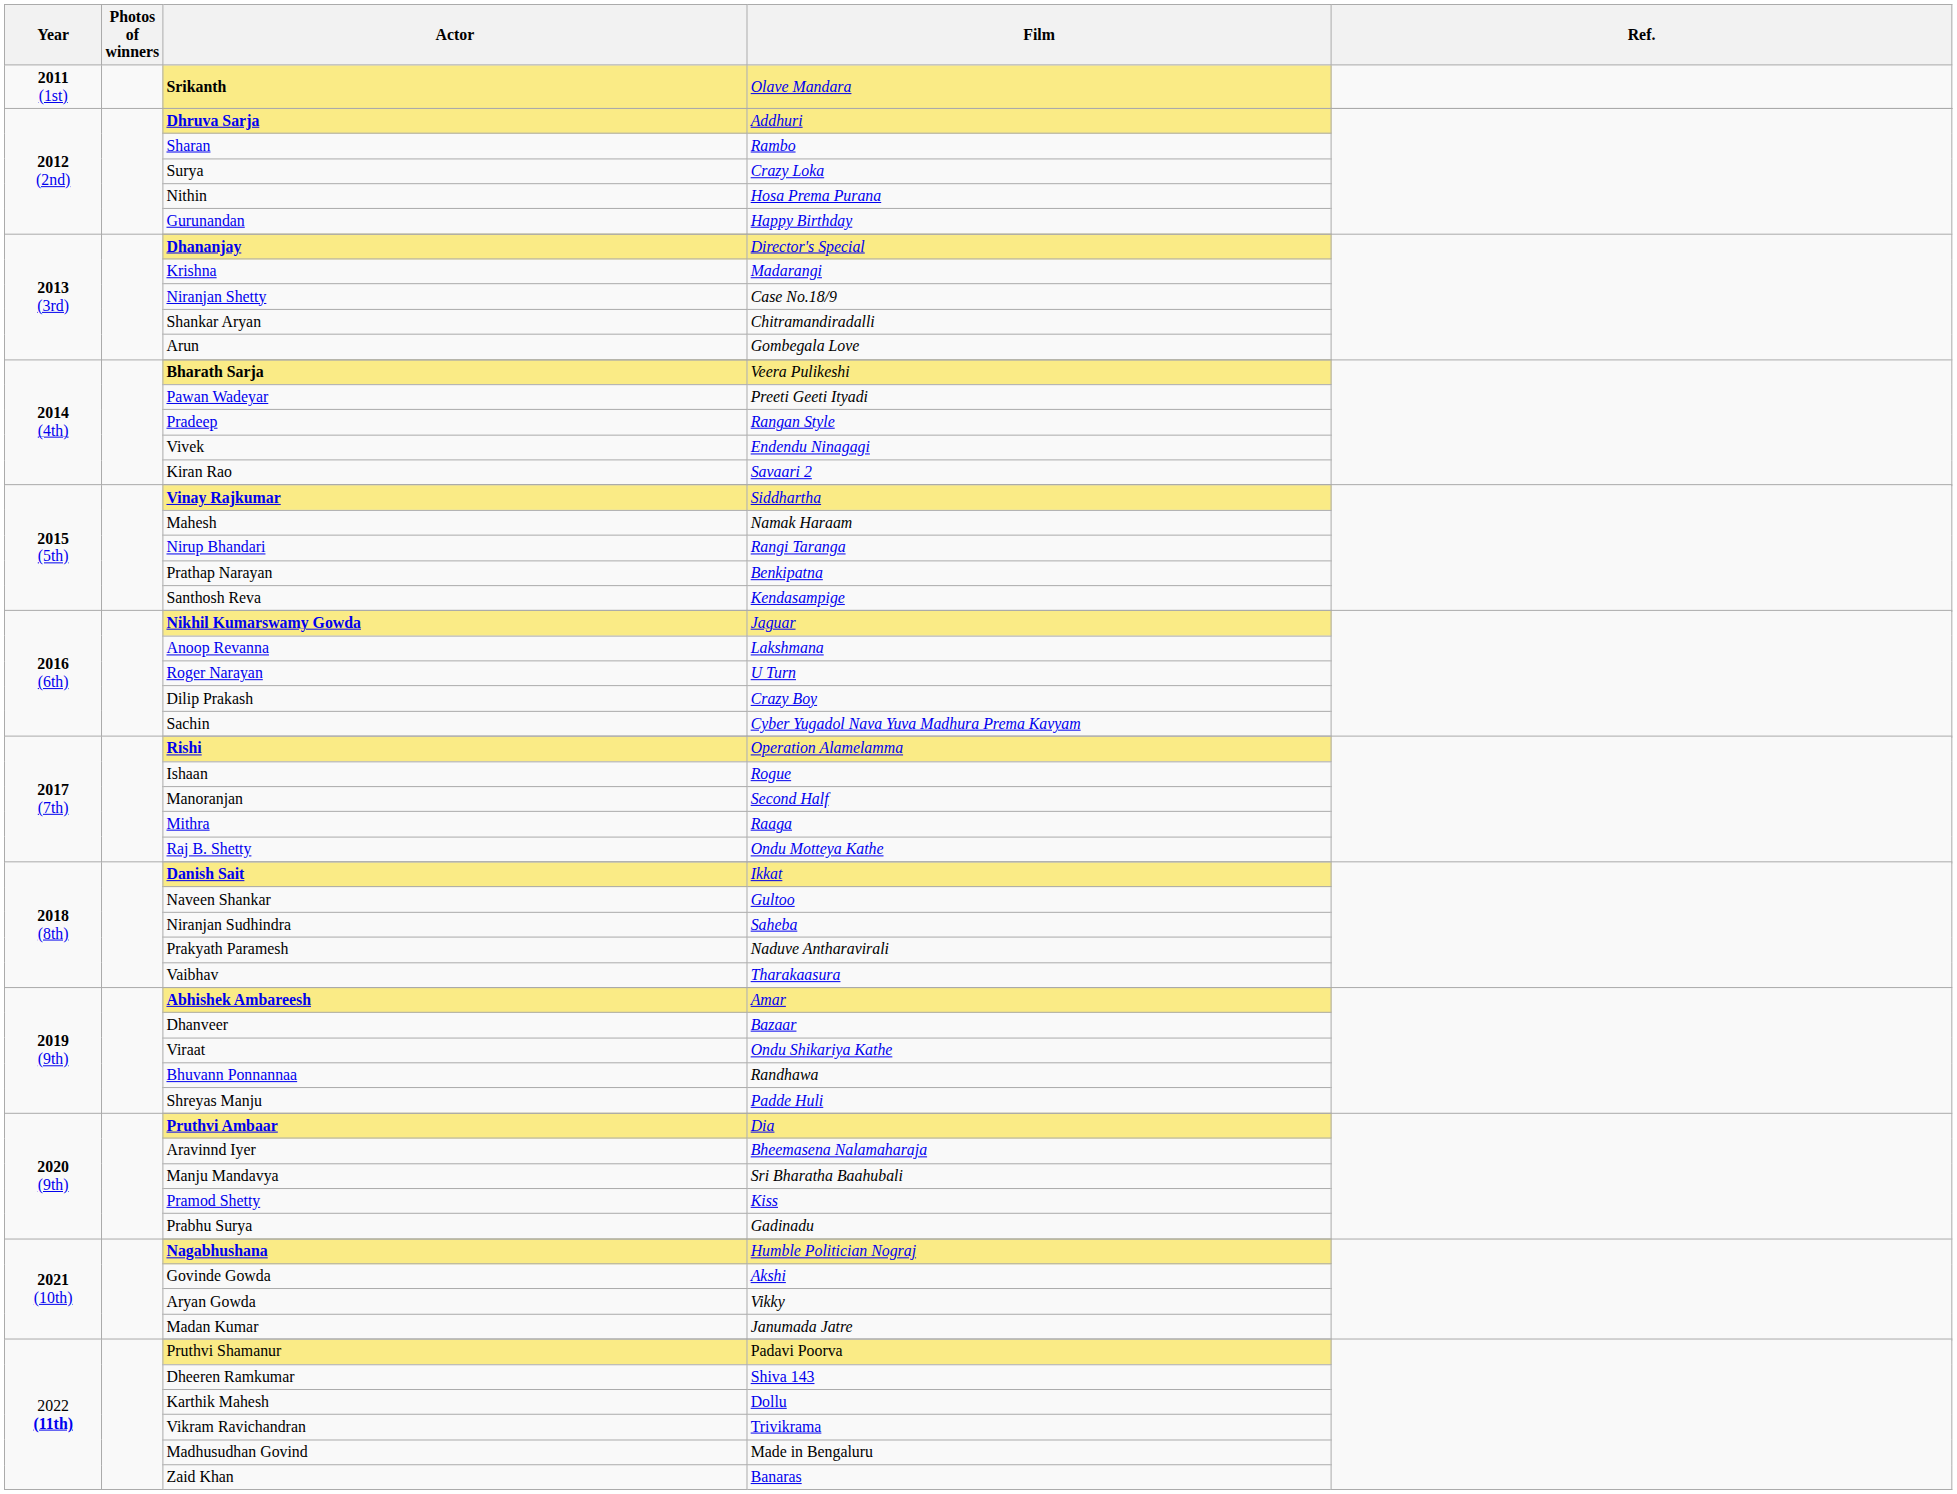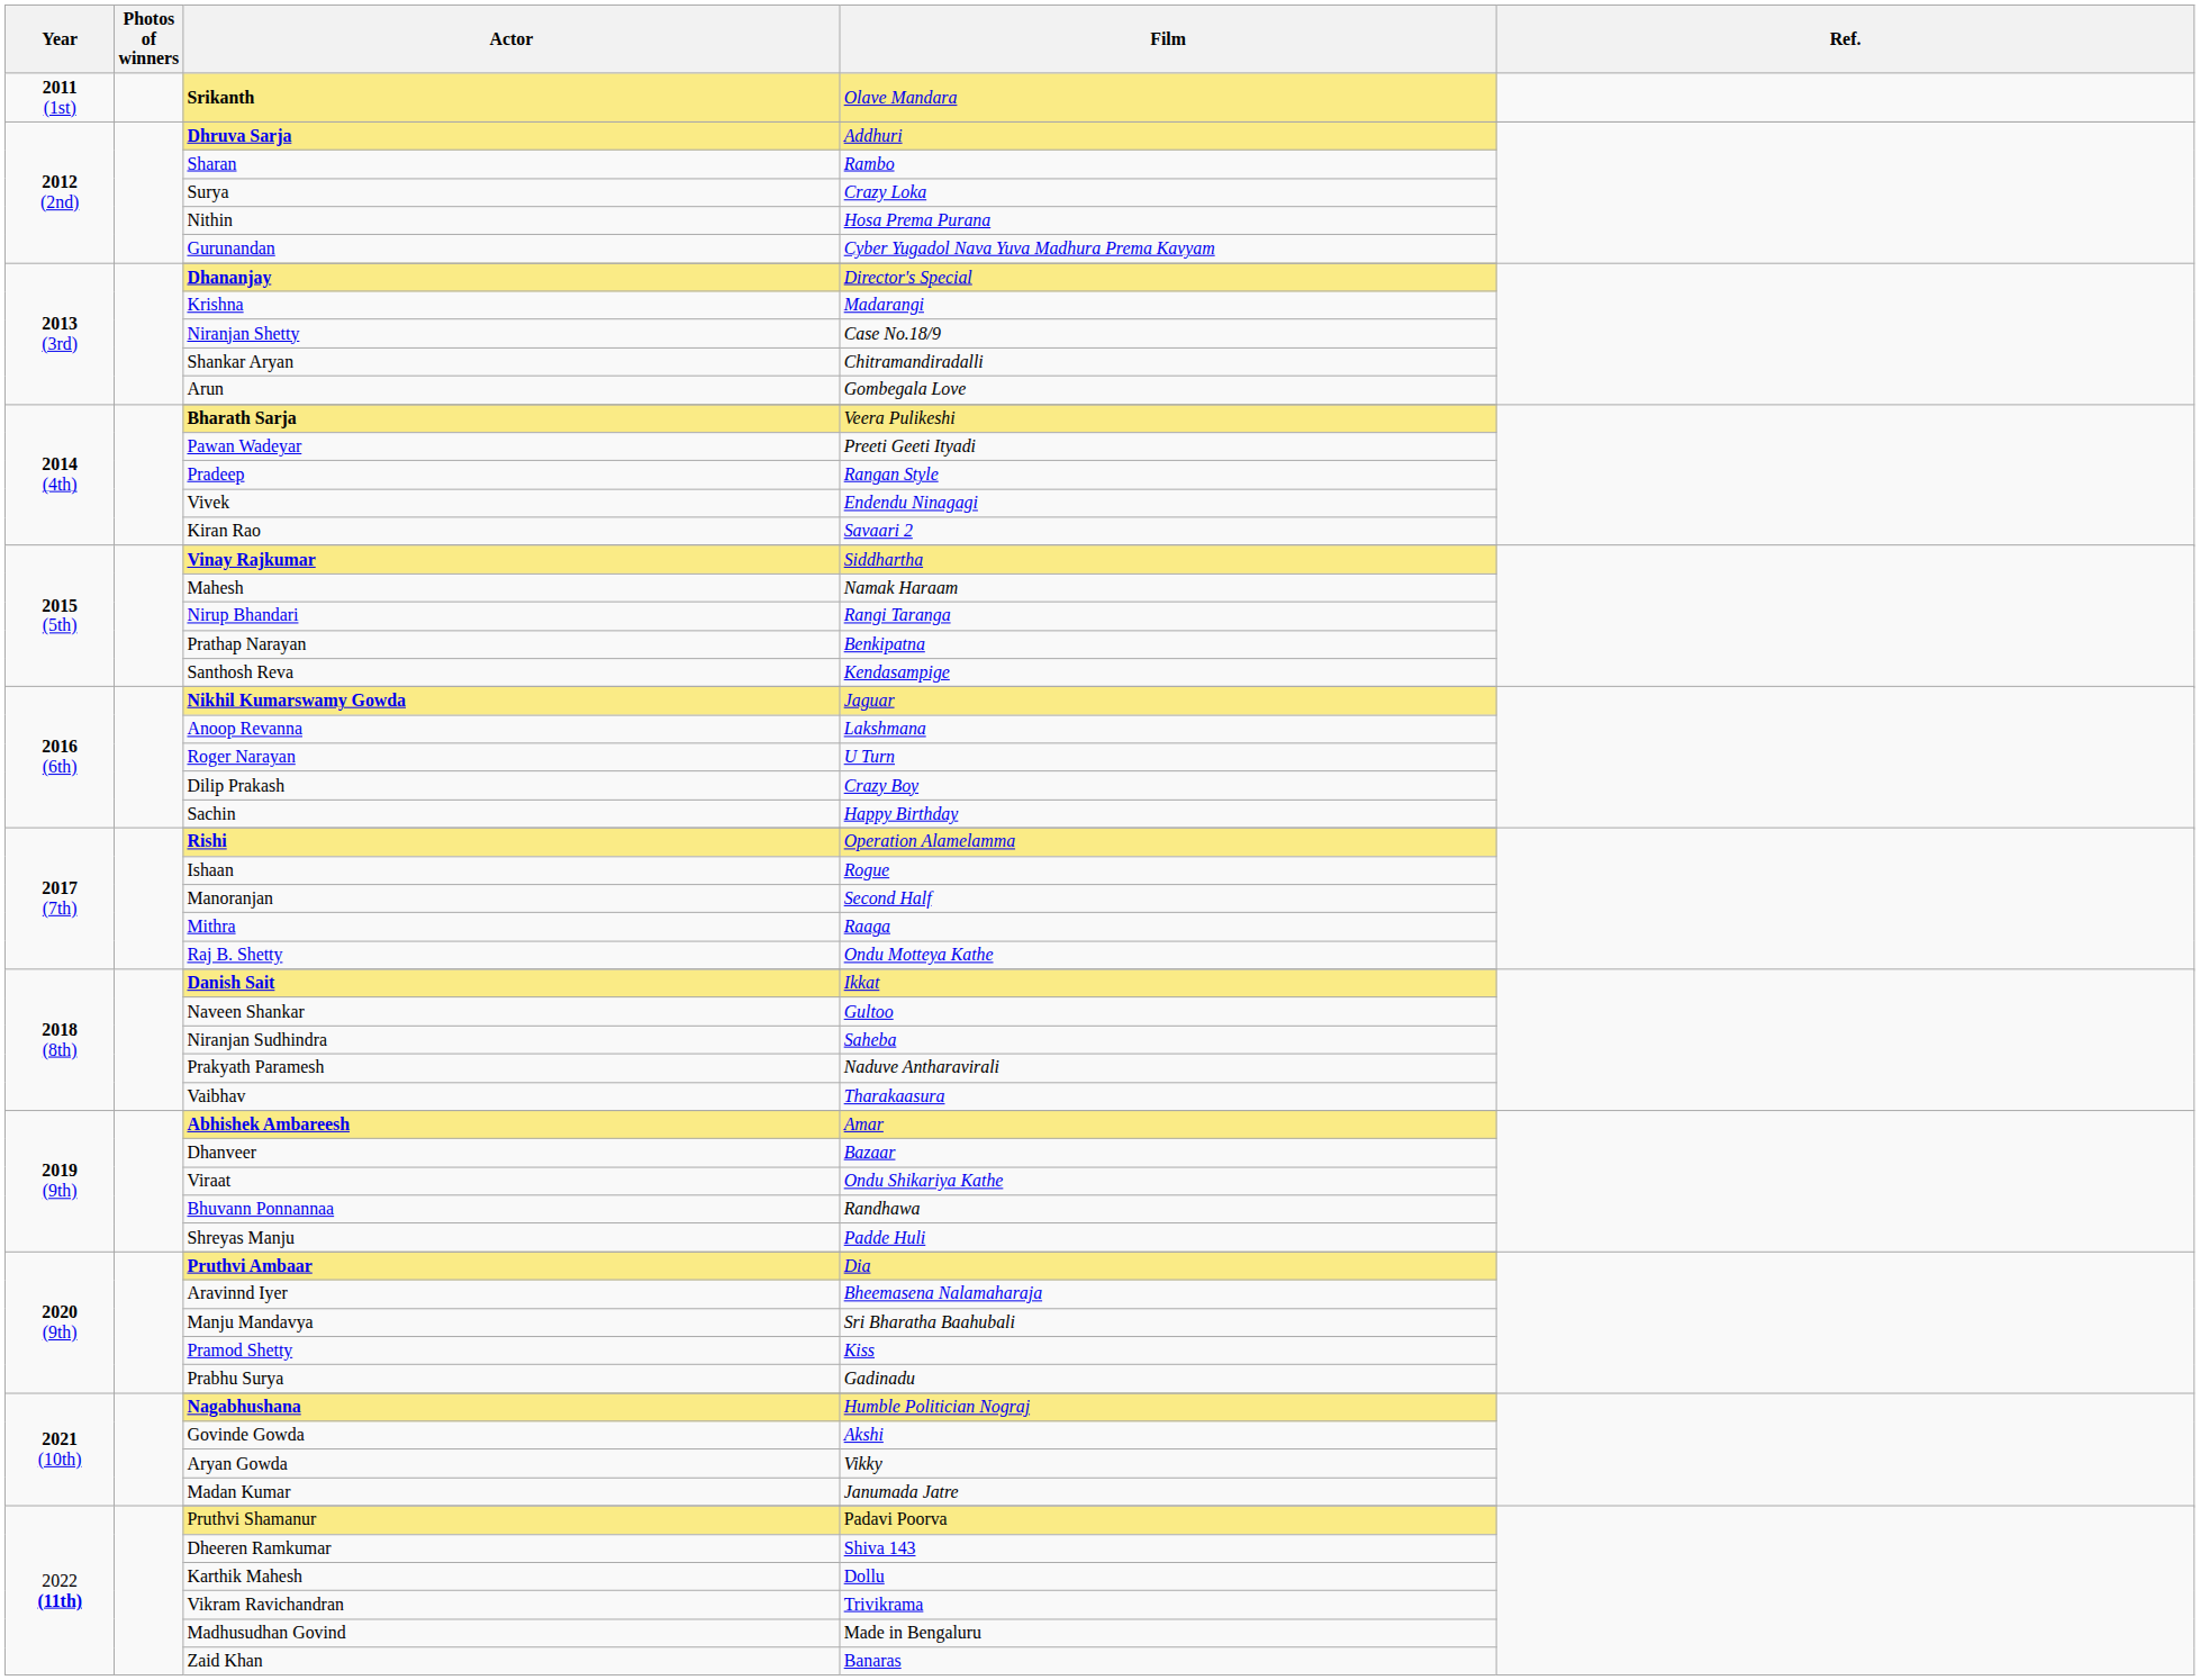Gurunandan | Film: Happy Birthday -> Cyber Yugadol Nava Yuva Madhura Prema Kavyam
Sachin | Film: Cyber Yugadol Nava Yuva Madhura Prema Kavyam -> Happy Birthday
